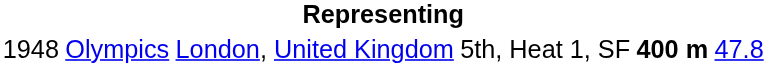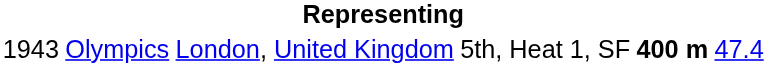Olympics | column 1: 1948 -> 1943
Olympics | column 6: 47.8 -> 47.4
